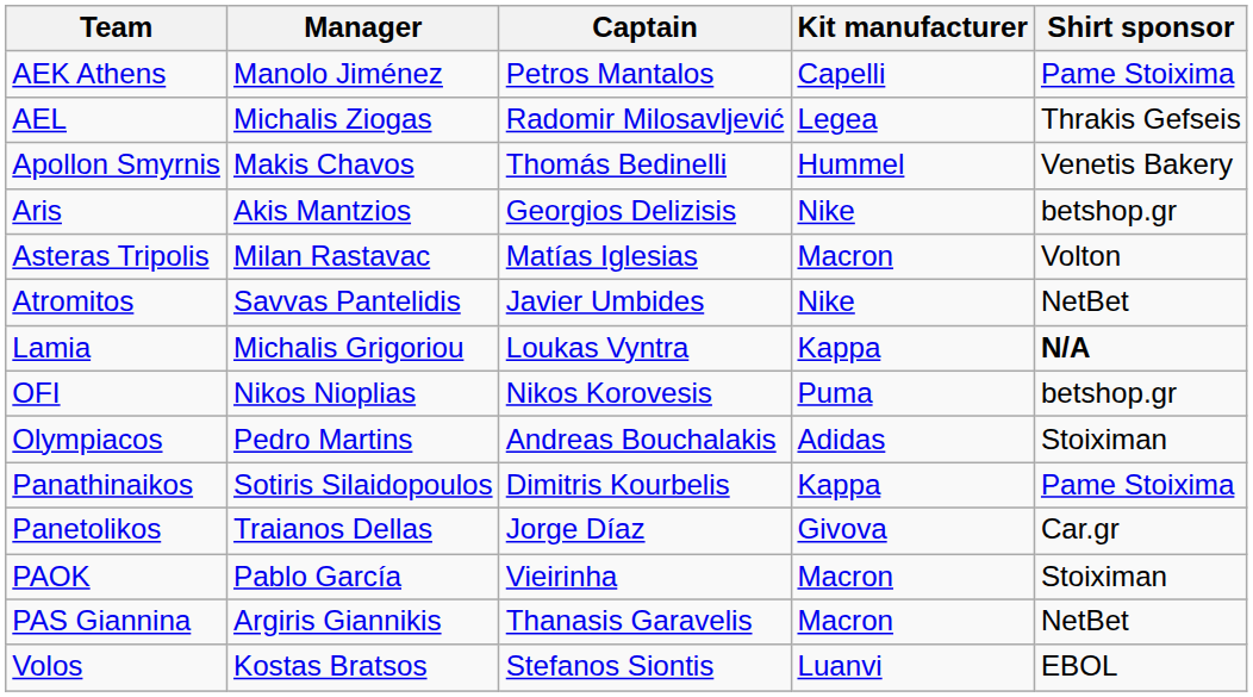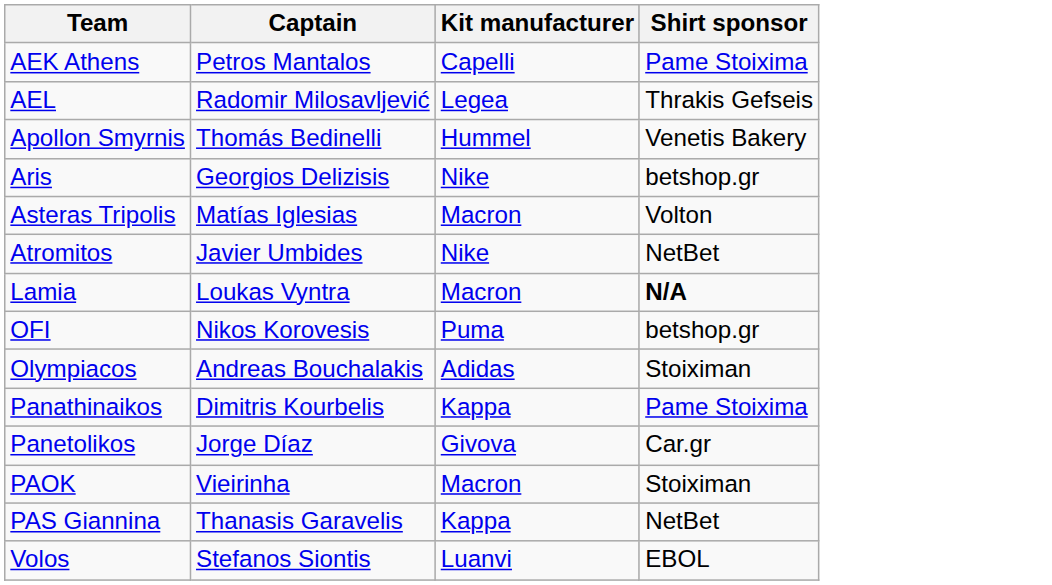- column: Manager | Manolo Jiménez | Michalis Ziogas | Makis Chavos | Akis Mantzios | Milan Rastavac | Savvas Pantelidis | Michalis Grigoriou | Nikos Nioplias | Pedro Martins | Sotiris Silaidopoulos | Traianos Dellas | Pablo García | Argiris Giannikis | Kostas Bratsos
Lamia | Kit manufacturer: Kappa -> Macron
PAS Giannina | Kit manufacturer: Macron -> Kappa
